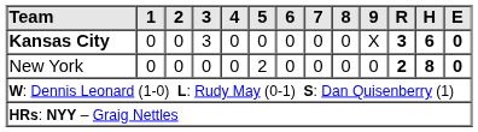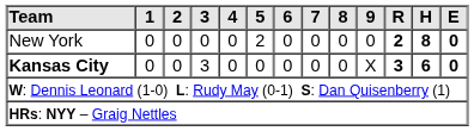rows swapped: New York <-> Kansas City
